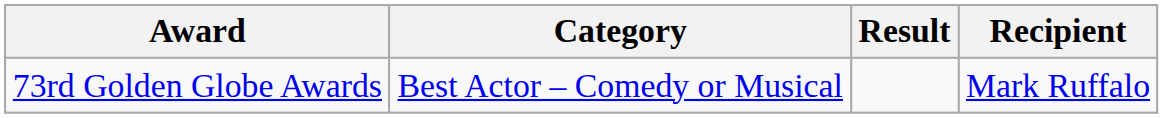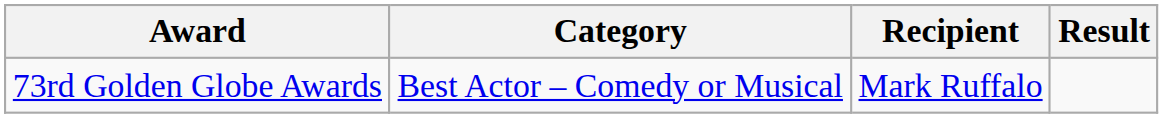columns swapped: Recipient <-> Result
